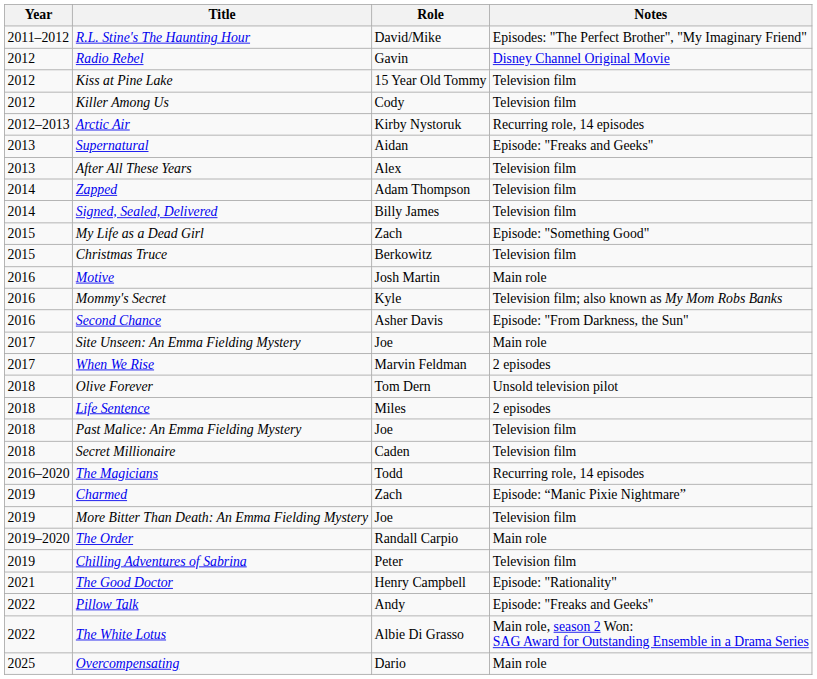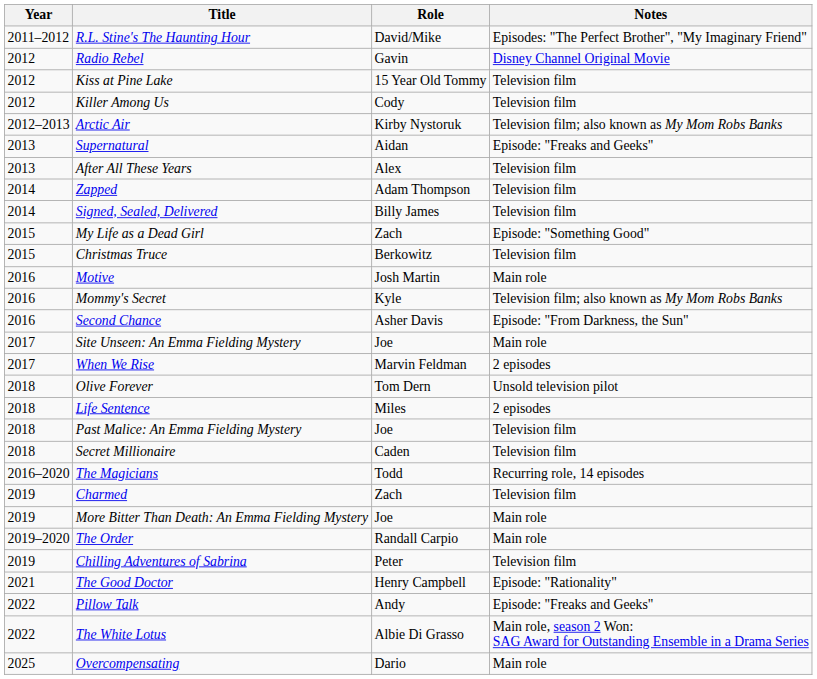Arctic Air | Notes: Recurring role, 14 episodes -> Television film; also known as My Mom Robs Banks
Charmed | Notes: Episode: “Manic Pixie Nightmare” -> Television film
More Bitter Than Death: An Emma Fielding Mystery | Notes: Television film -> Main role
